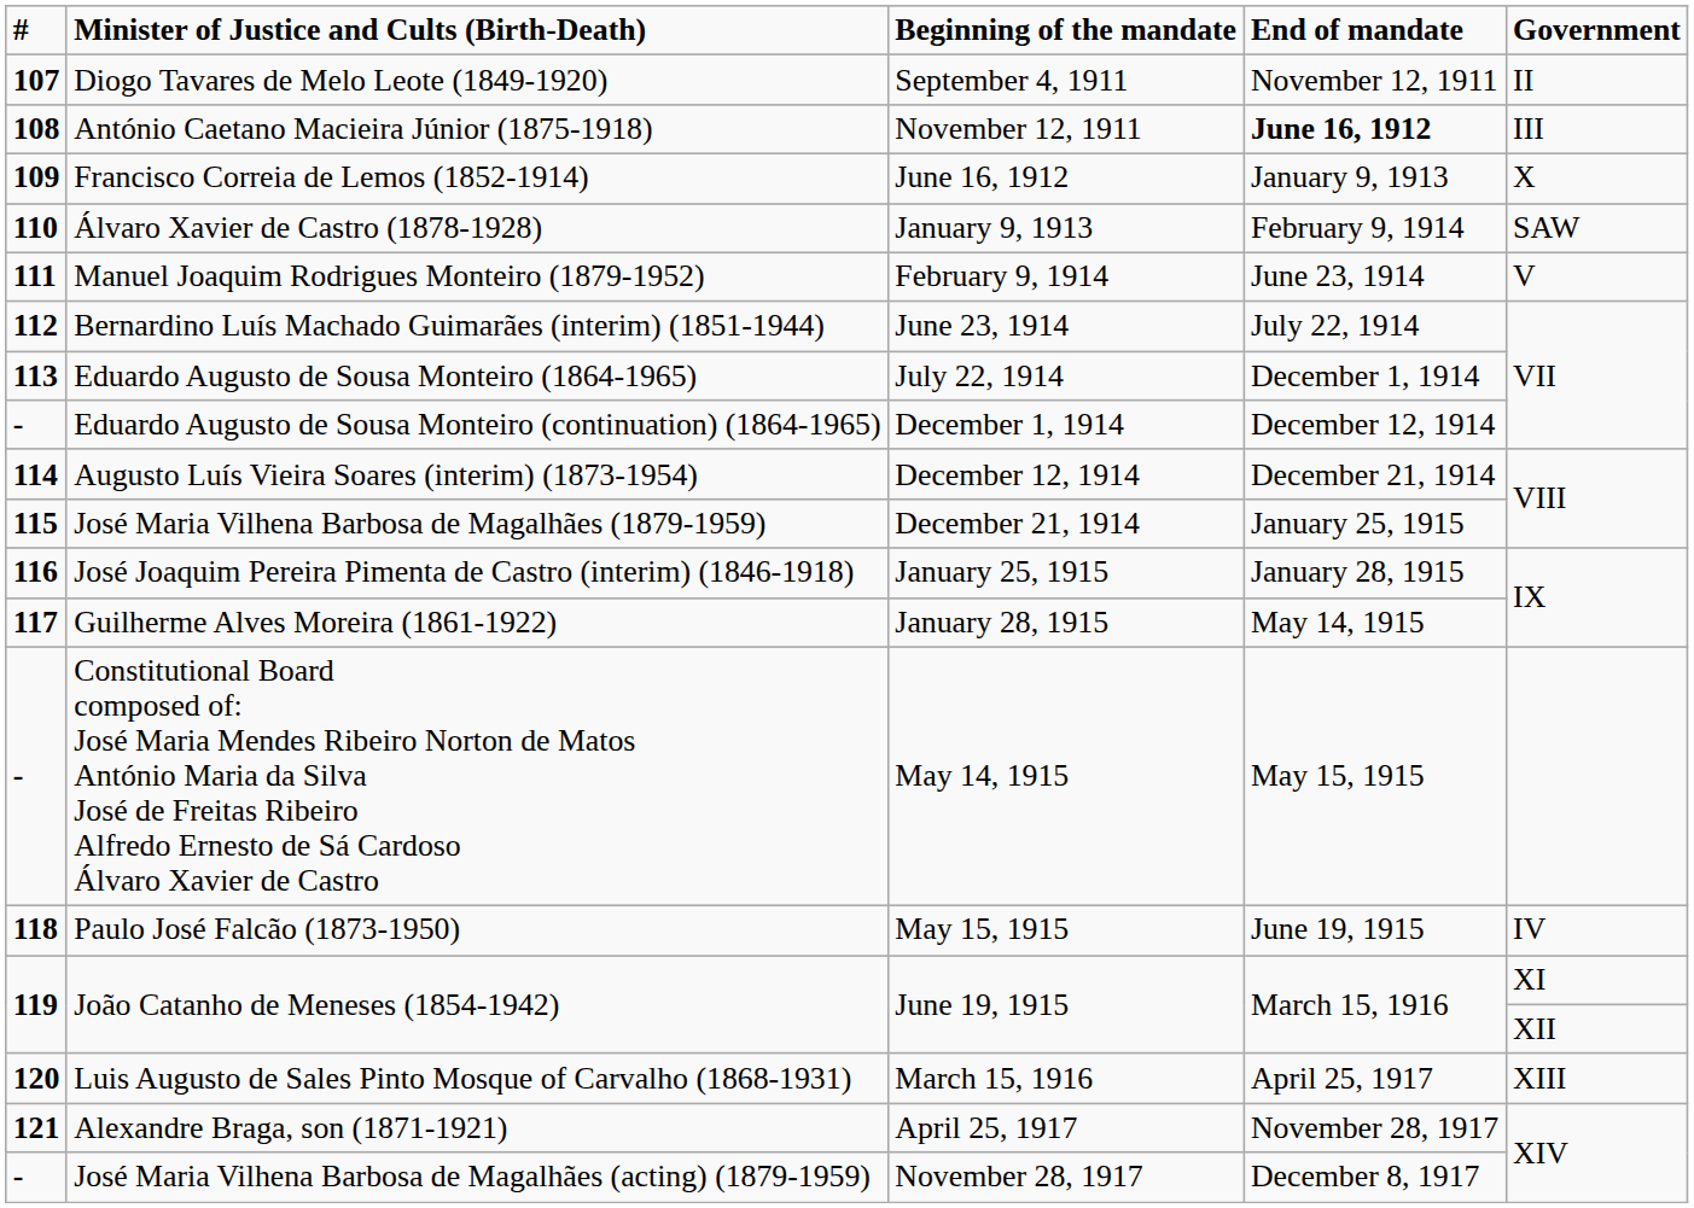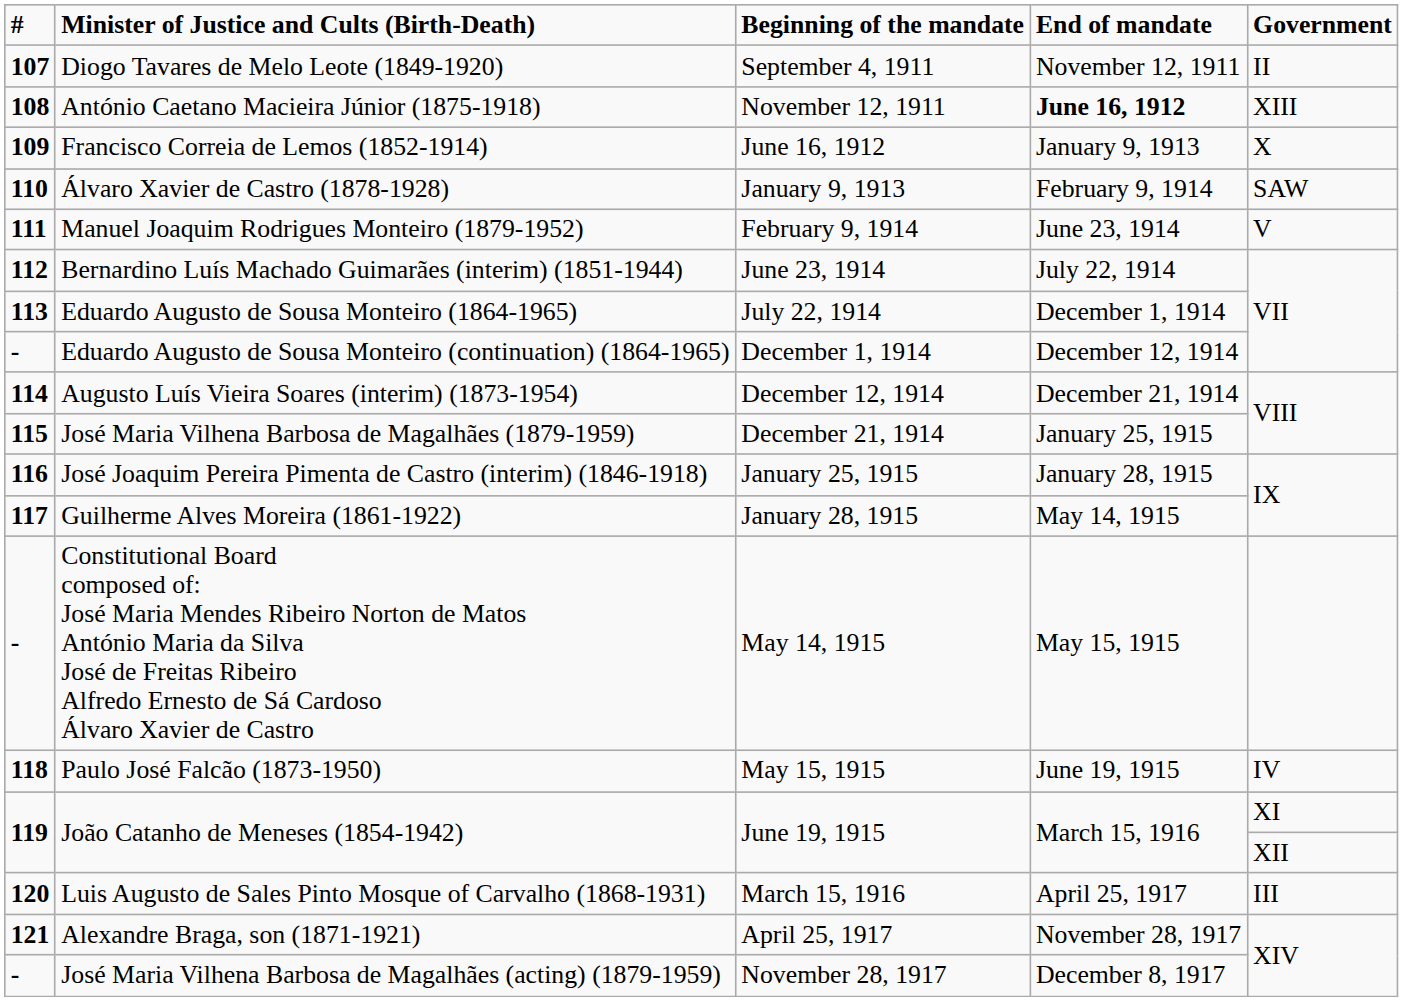António Caetano Macieira Júnior (1875-1918) | Government: III -> XIII
Luis Augusto de Sales Pinto Mosque of Carvalho (1868-1931) | Government: XIII -> III
